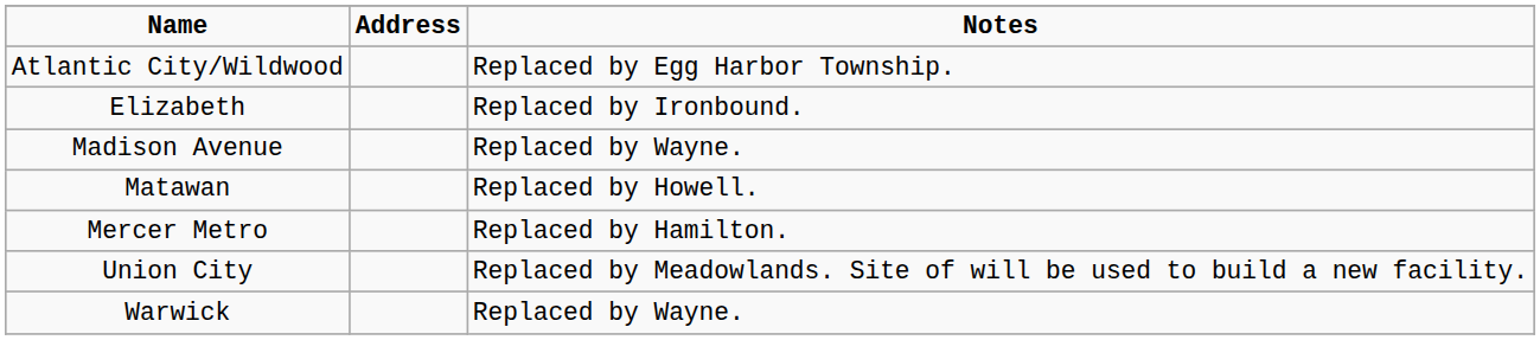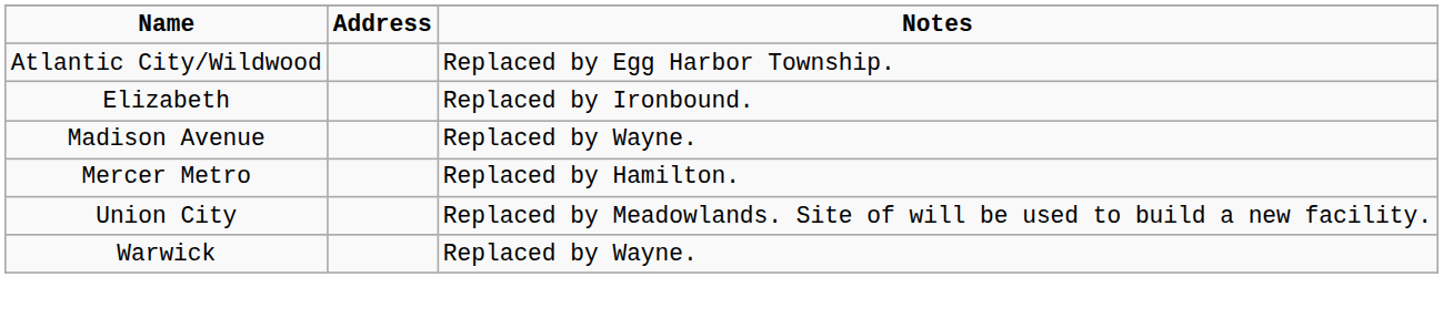- row: Matawan | Replaced by Howell.
